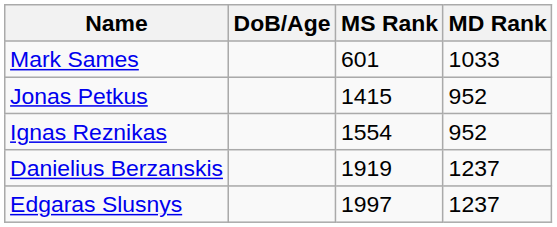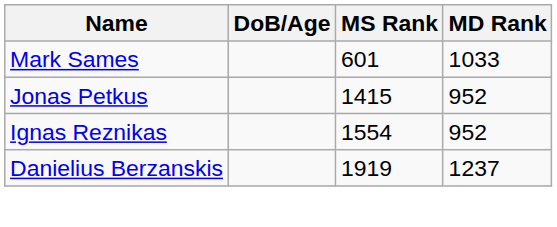- row: Edgaras Slusnys | 1997 | 1237
